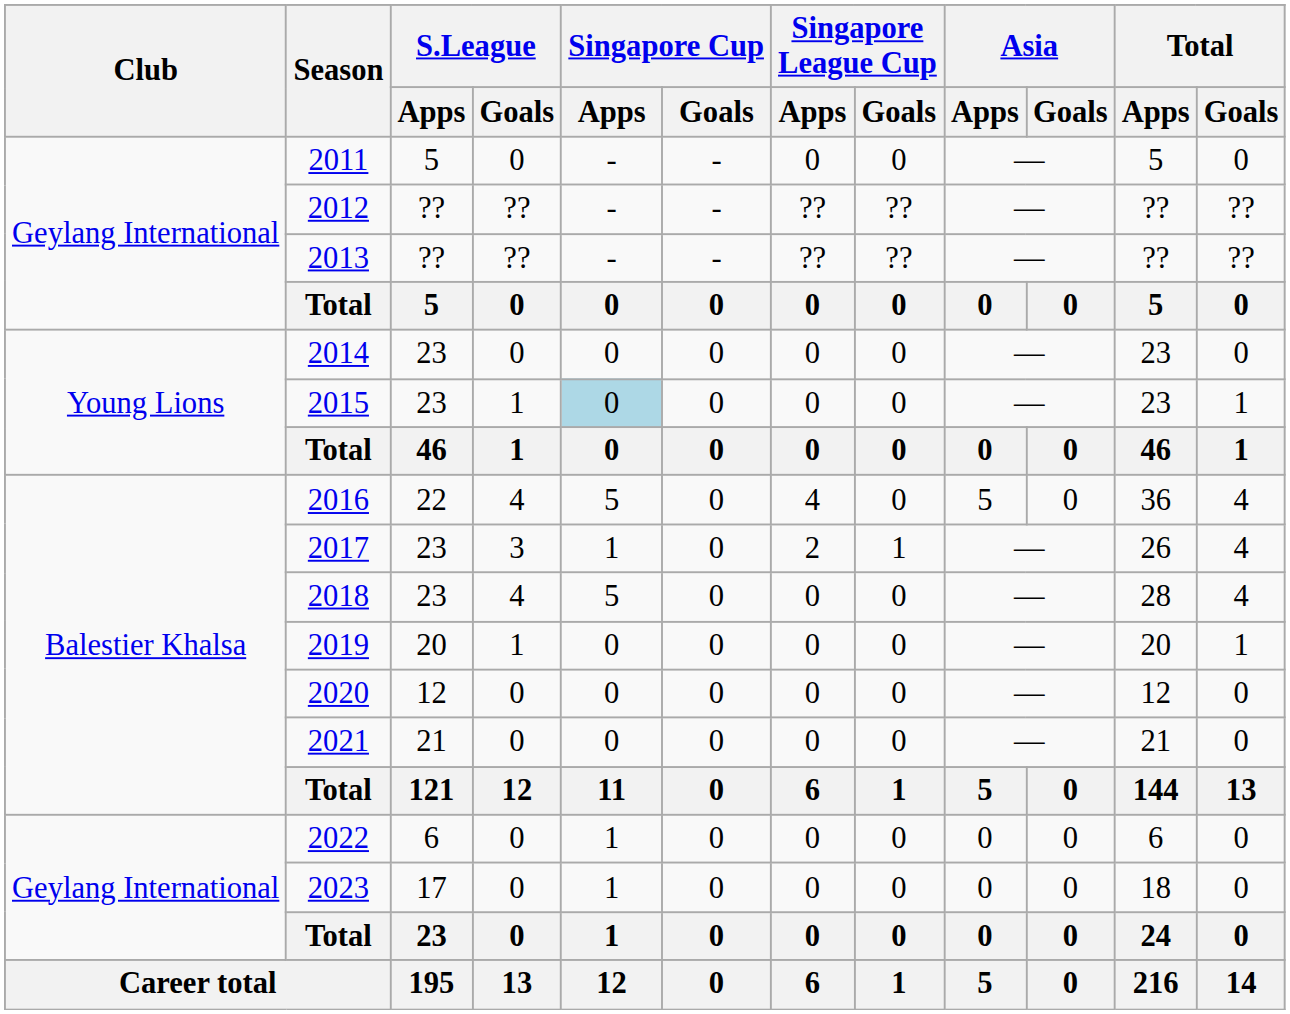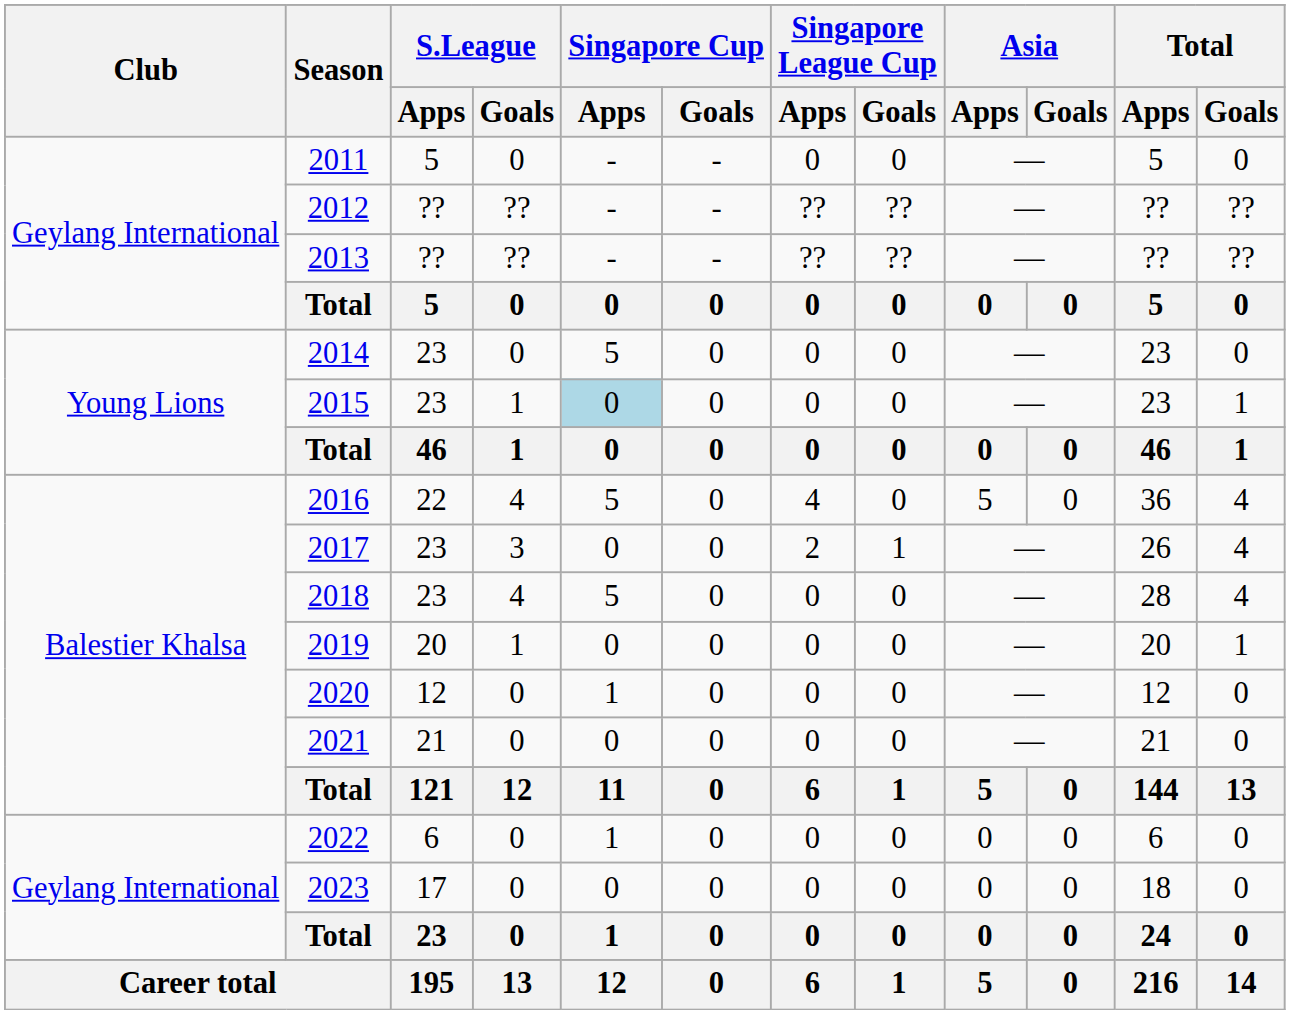2014 | Singapore Cup / Apps: 0 -> 5
2017 | Singapore Cup / Apps: 1 -> 0
2020 | Singapore Cup / Apps: 0 -> 1
2023 | Singapore Cup / Apps: 1 -> 0
